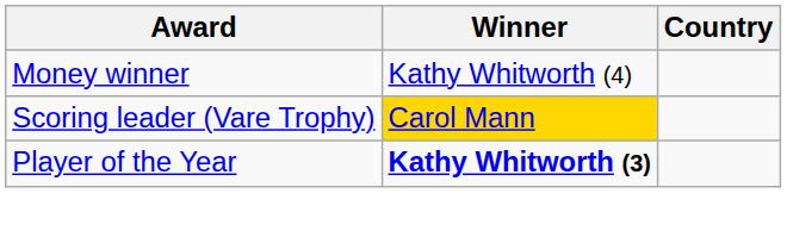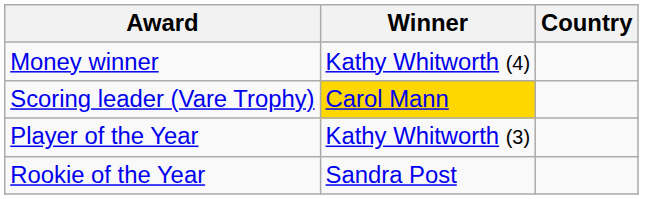Player of the Year | Winner: bold -> normal
+ row: Rookie of the Year | Sandra Post
